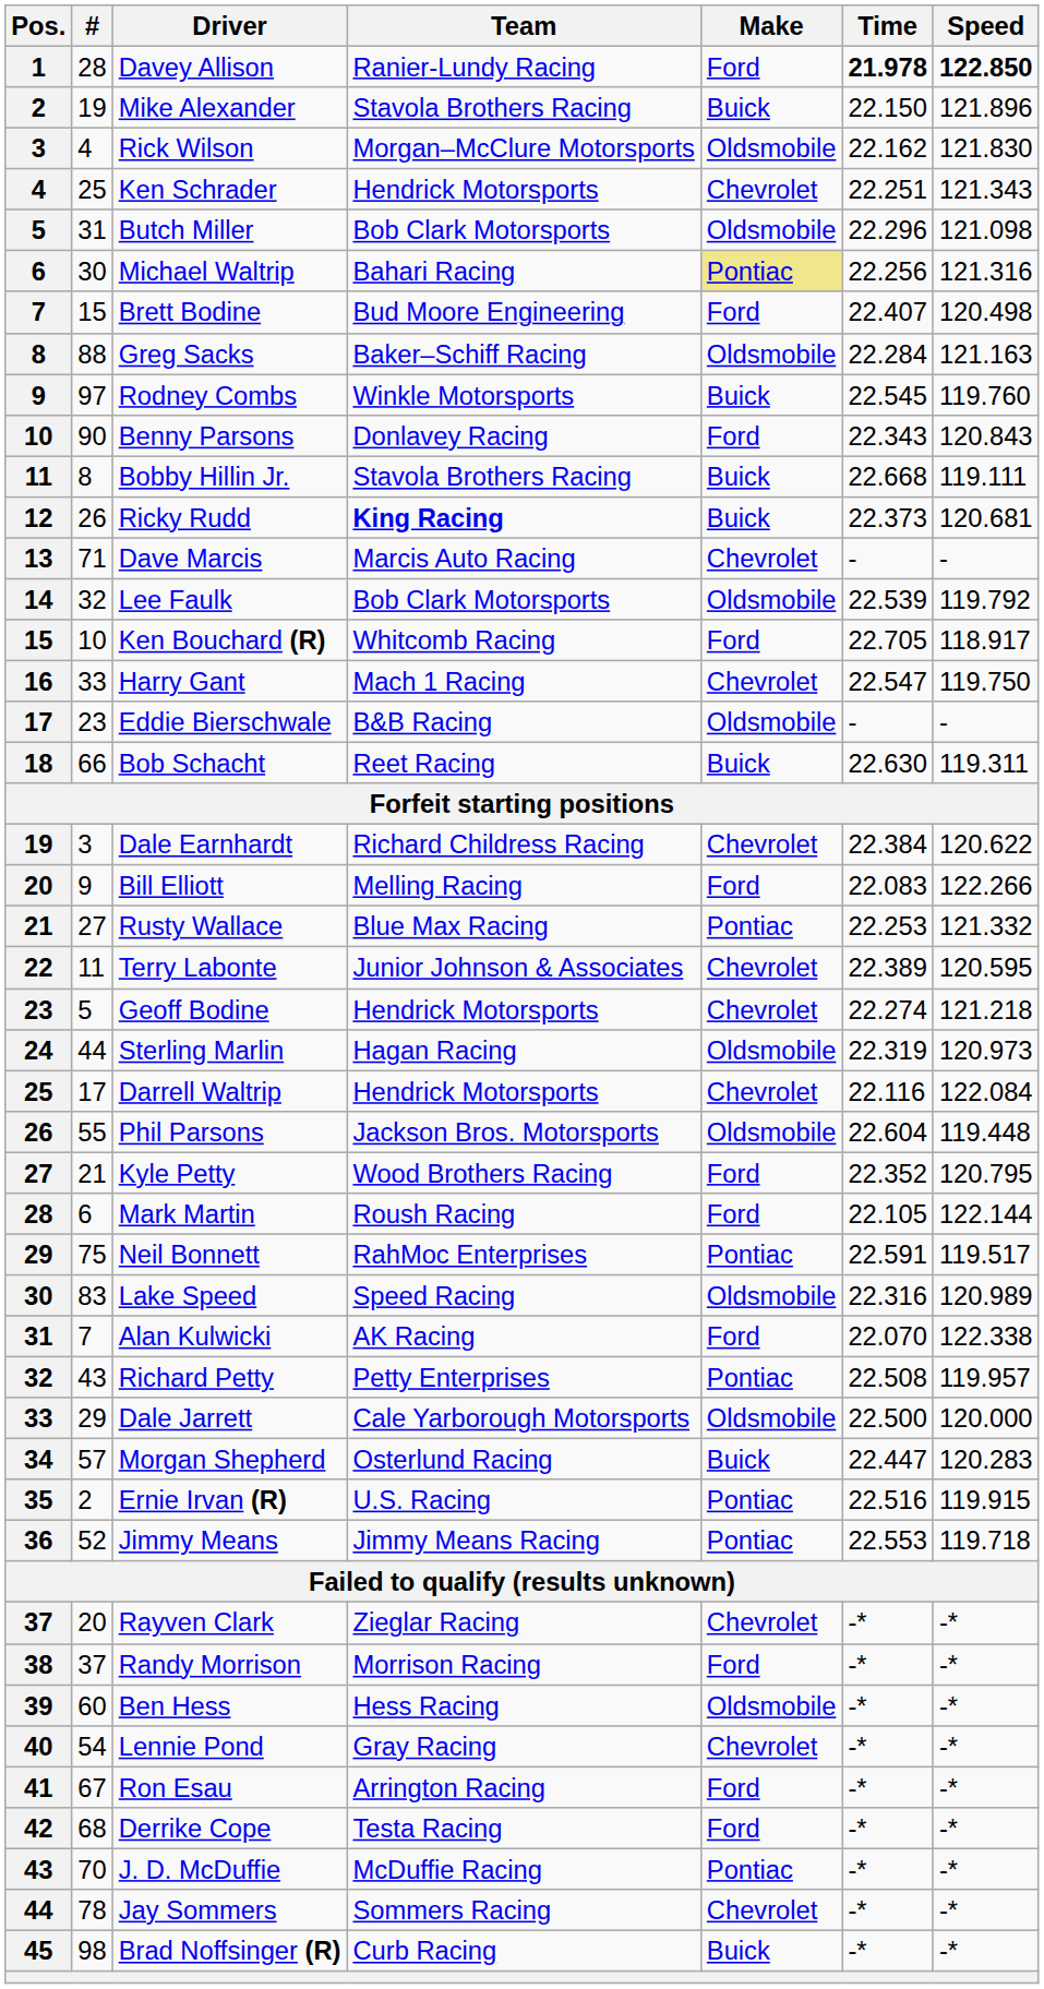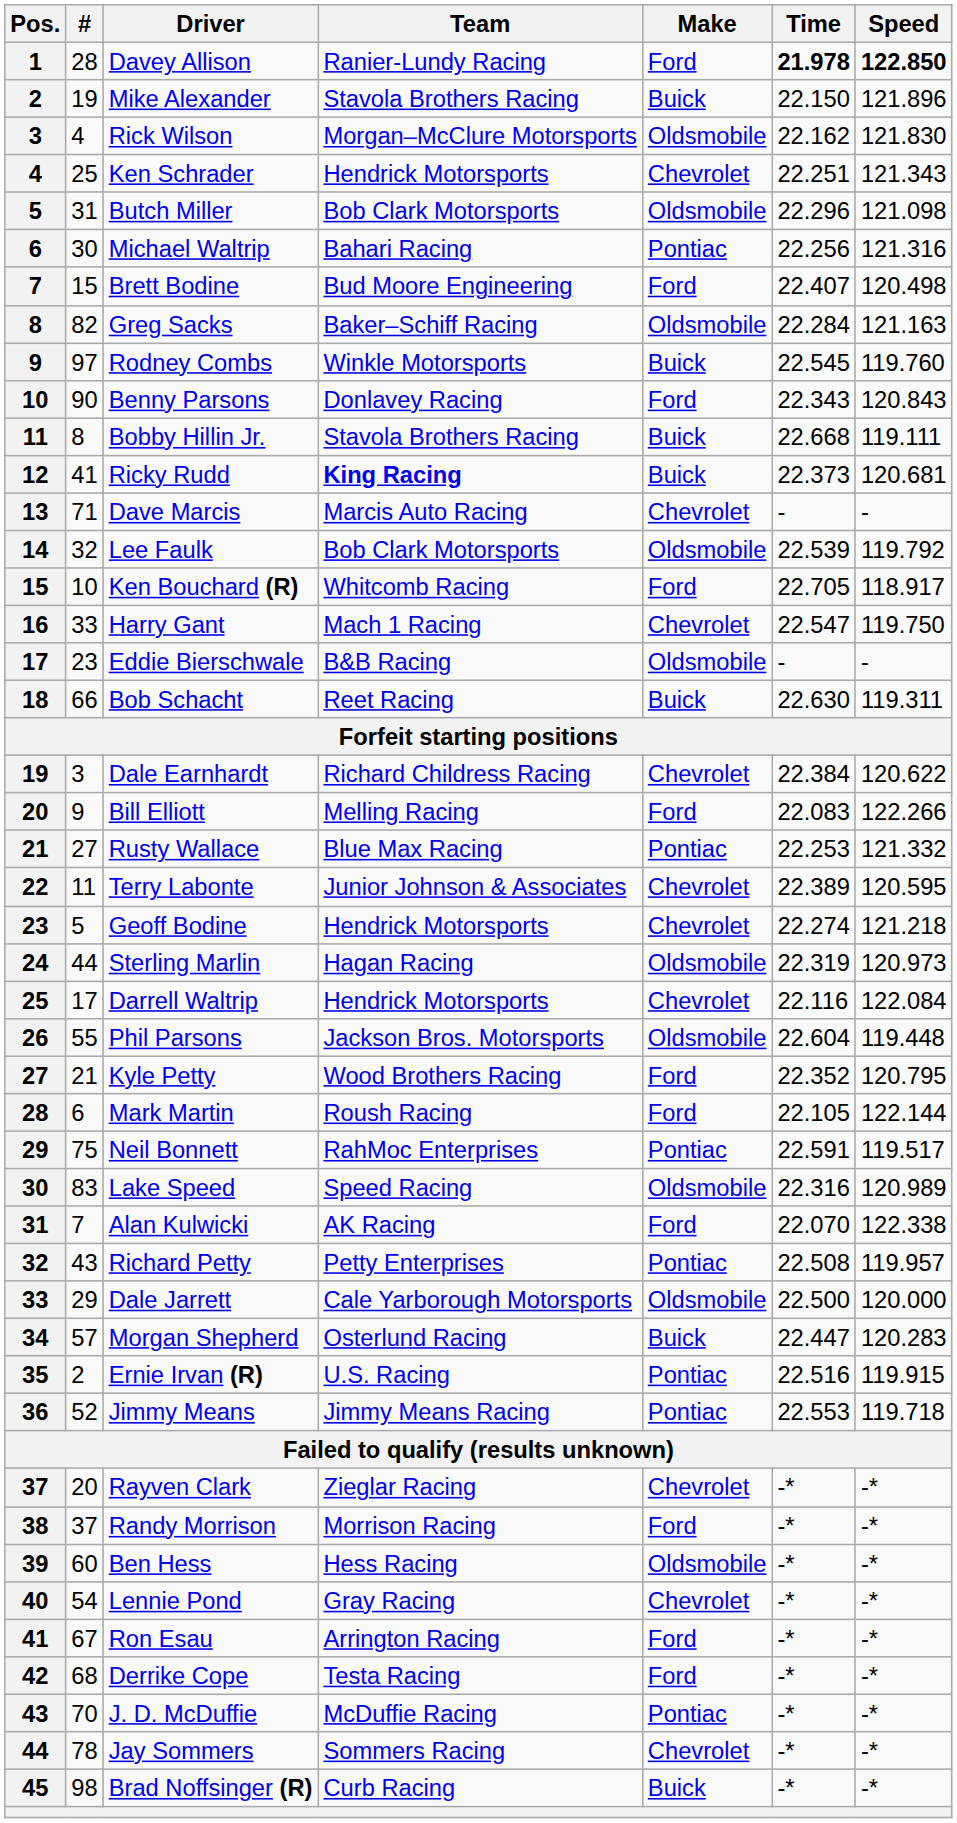Michael Waltrip | Make: khaki background -> no background
Greg Sacks | #: 88 -> 82
Ricky Rudd | #: 26 -> 41
